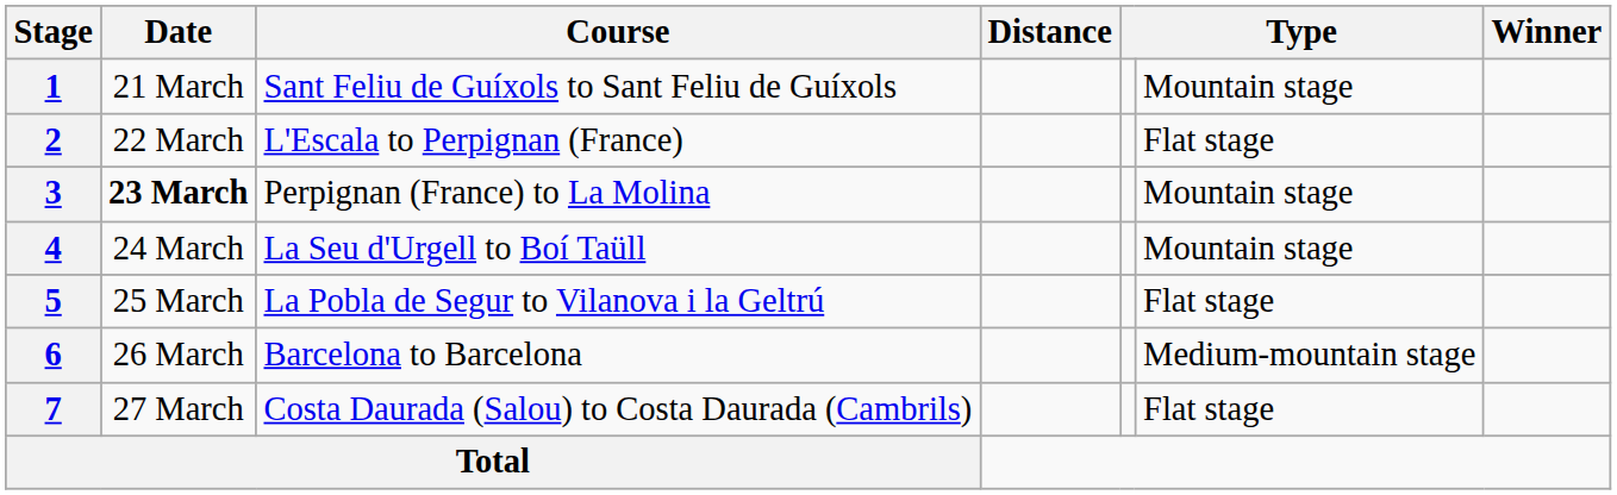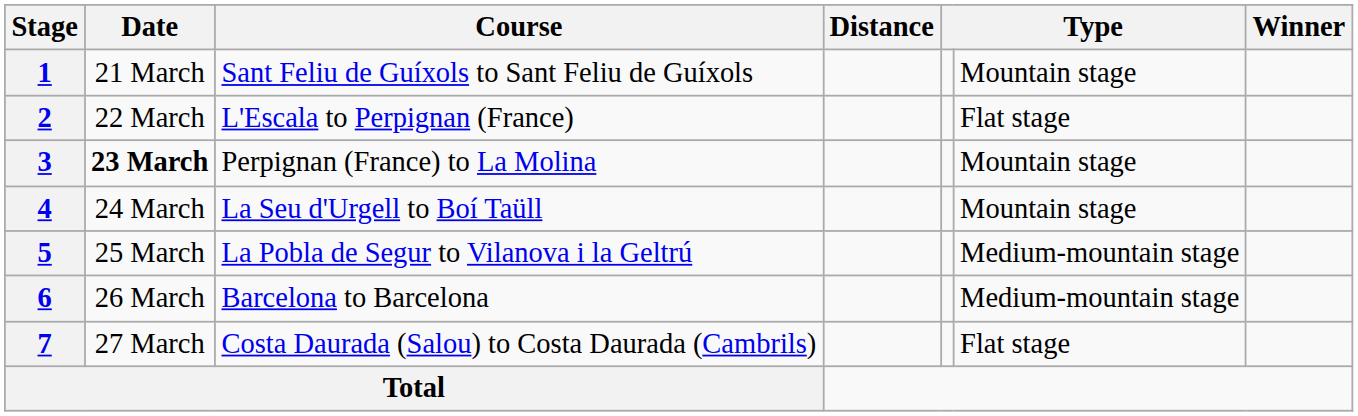5 | column 6: Flat stage -> Medium-mountain stage
